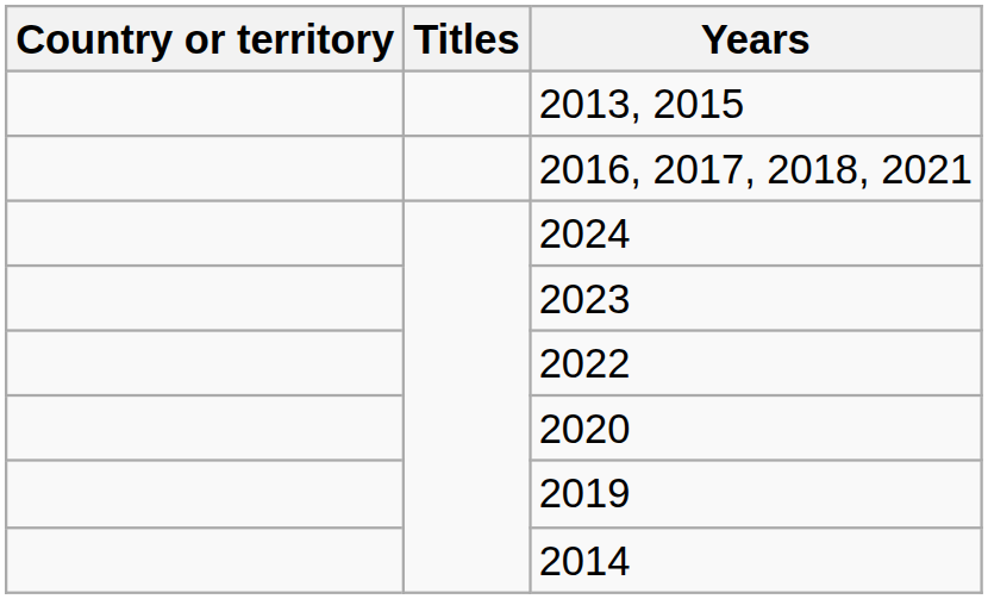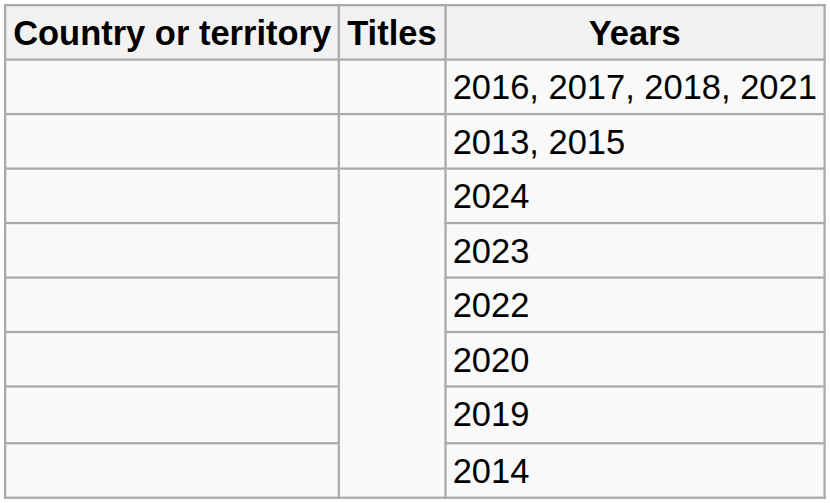rows swapped: 2016, 2017, 2018, 2021 <-> 2013, 2015
